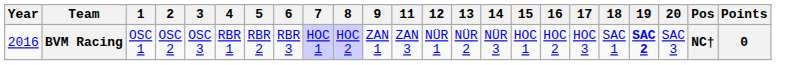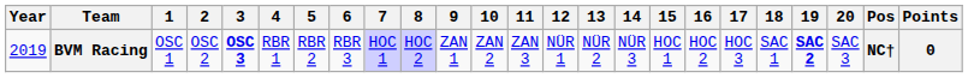+ column: 10 | ZAN 2
BVM Racing | Year: 2016 -> 2019
BVM Racing | 3: normal -> bold
